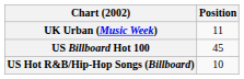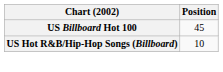- row: UK Urban (Music Week) | 11
